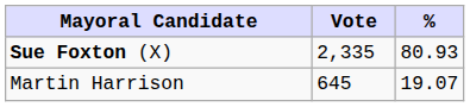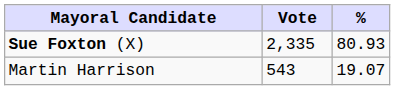Martin Harrison | Vote: 645 -> 543
